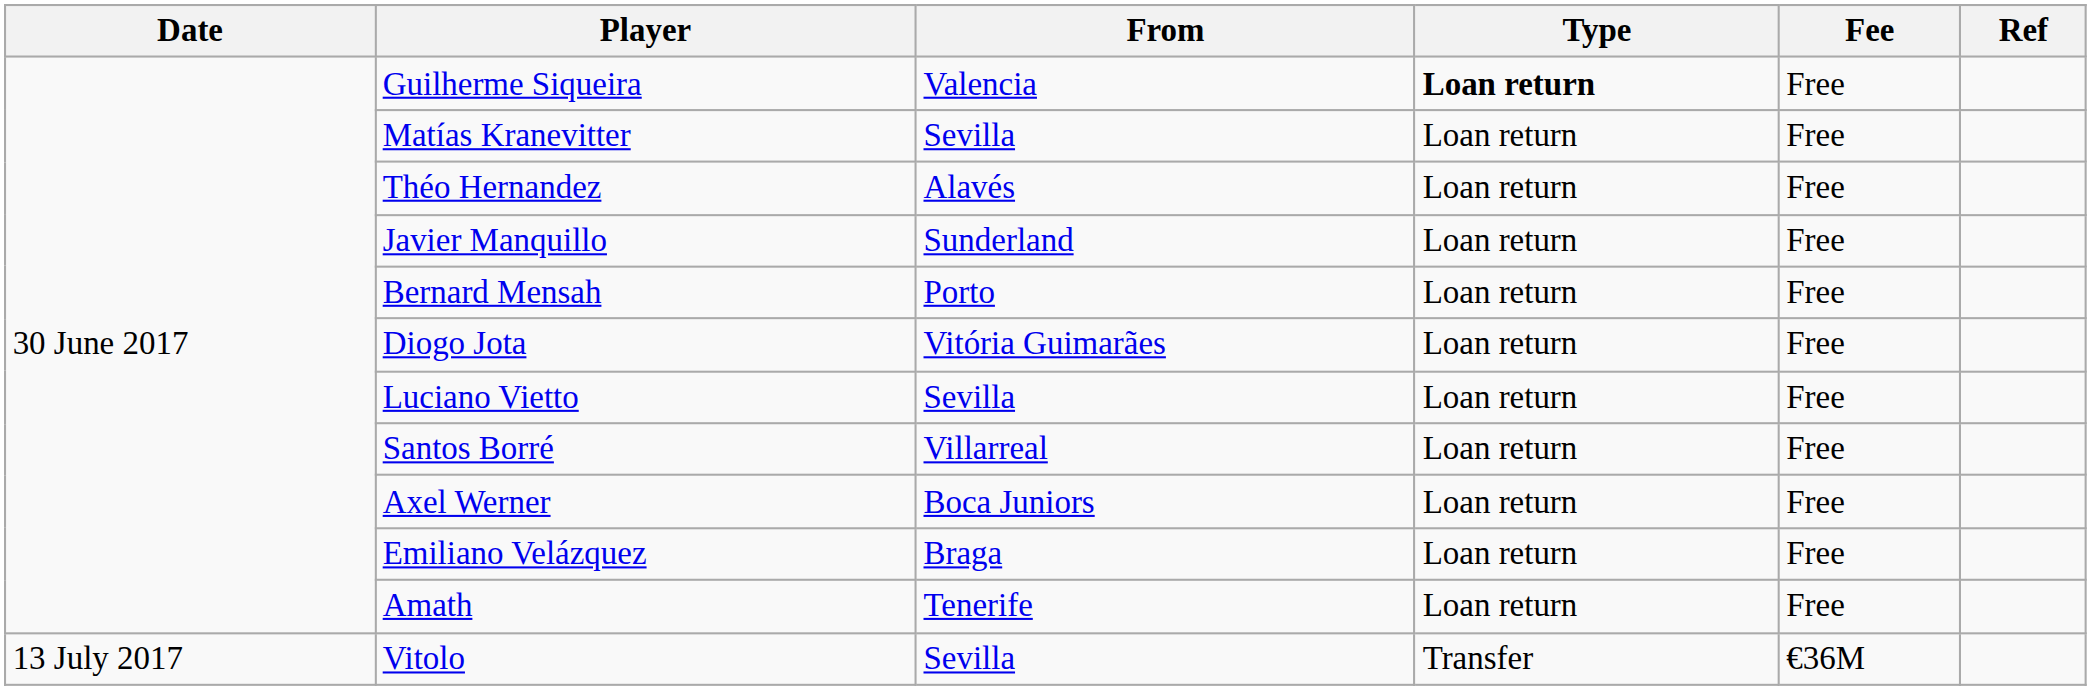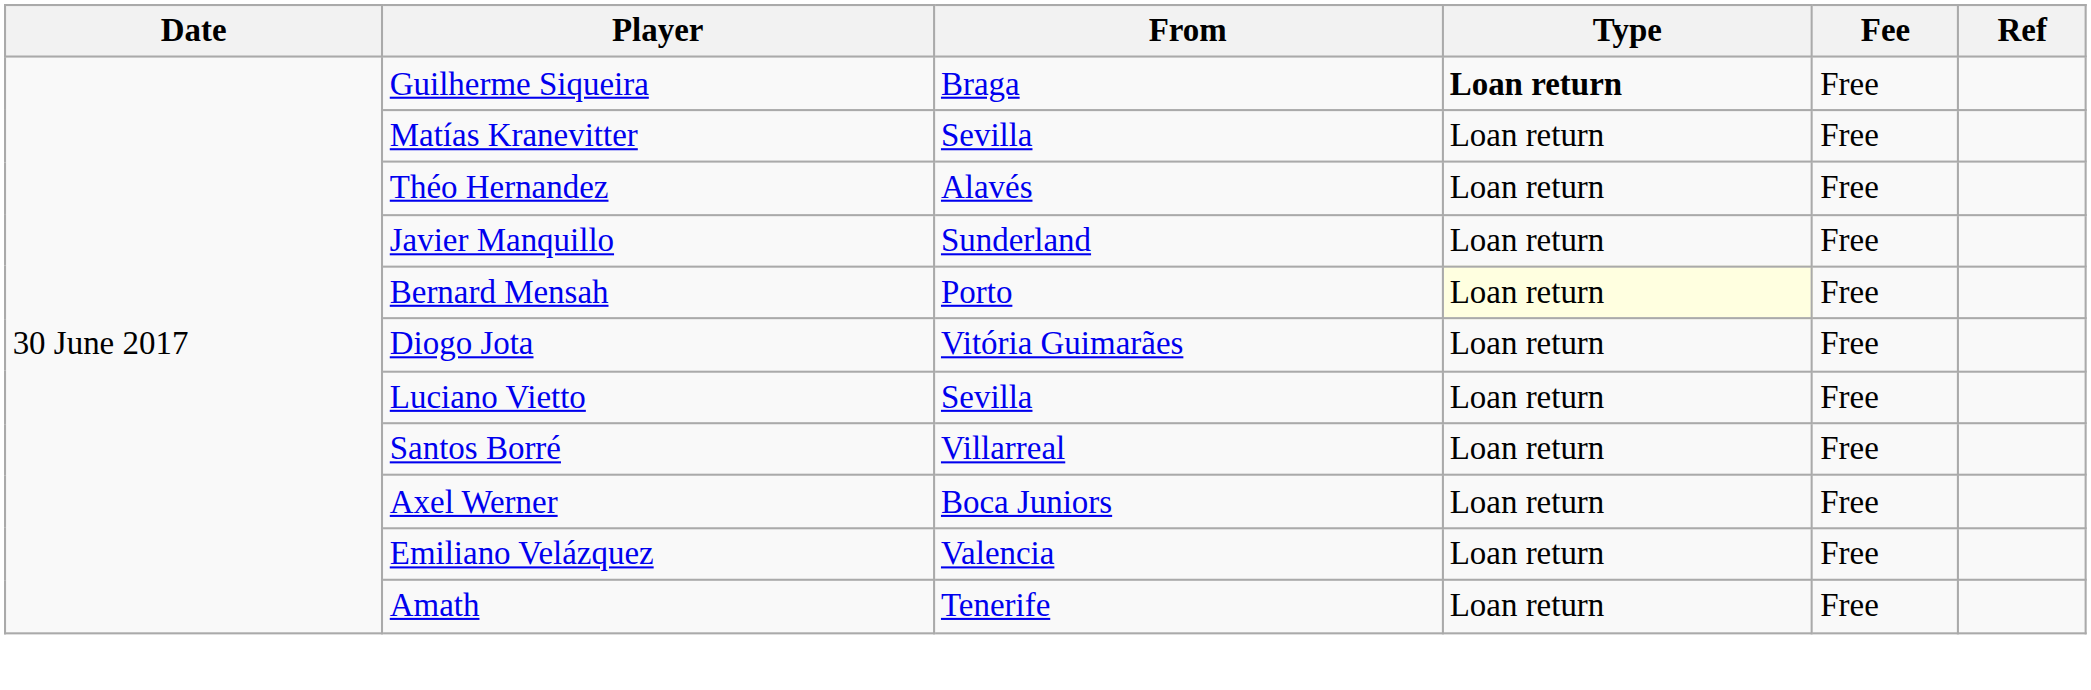Guilherme Siqueira | From: Valencia -> Braga
Bernard Mensah | Type: no background -> lightyellow background
Emiliano Velázquez | From: Braga -> Valencia
- row: 13 July 2017 | Vitolo | Sevilla | Transfer | €36M
